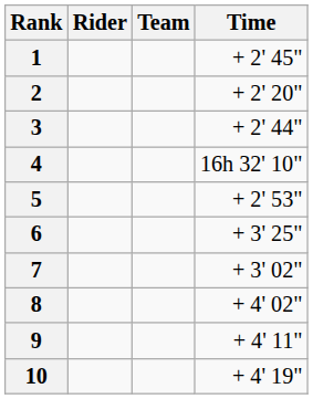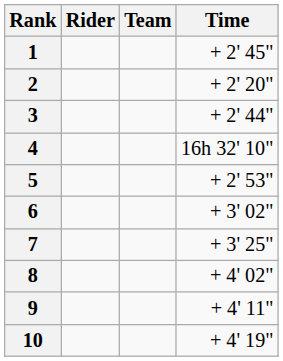6 | Time: + 3' 25" -> + 3' 02"
7 | Time: + 3' 02" -> + 3' 25"
